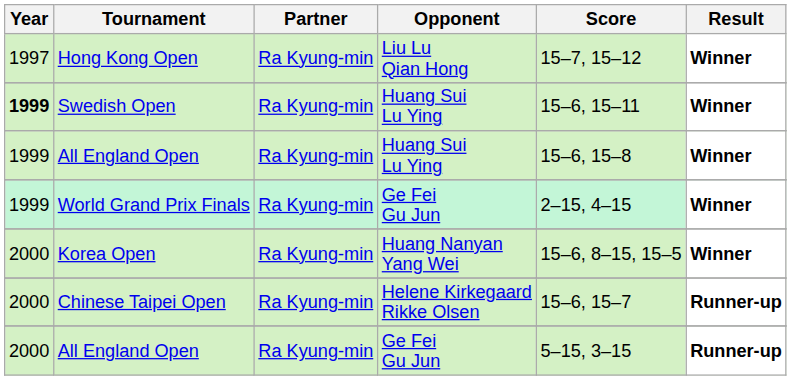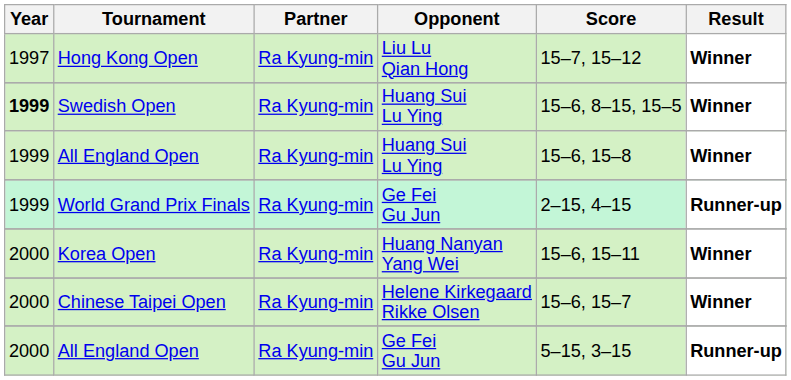Swedish Open | Score: 15–6, 15–11 -> 15–6, 8–15, 15–5
World Grand Prix Finals | Result: Winner -> Runner-up
Korea Open | Score: 15–6, 8–15, 15–5 -> 15–6, 15–11
Chinese Taipei Open | Result: Runner-up -> Winner
